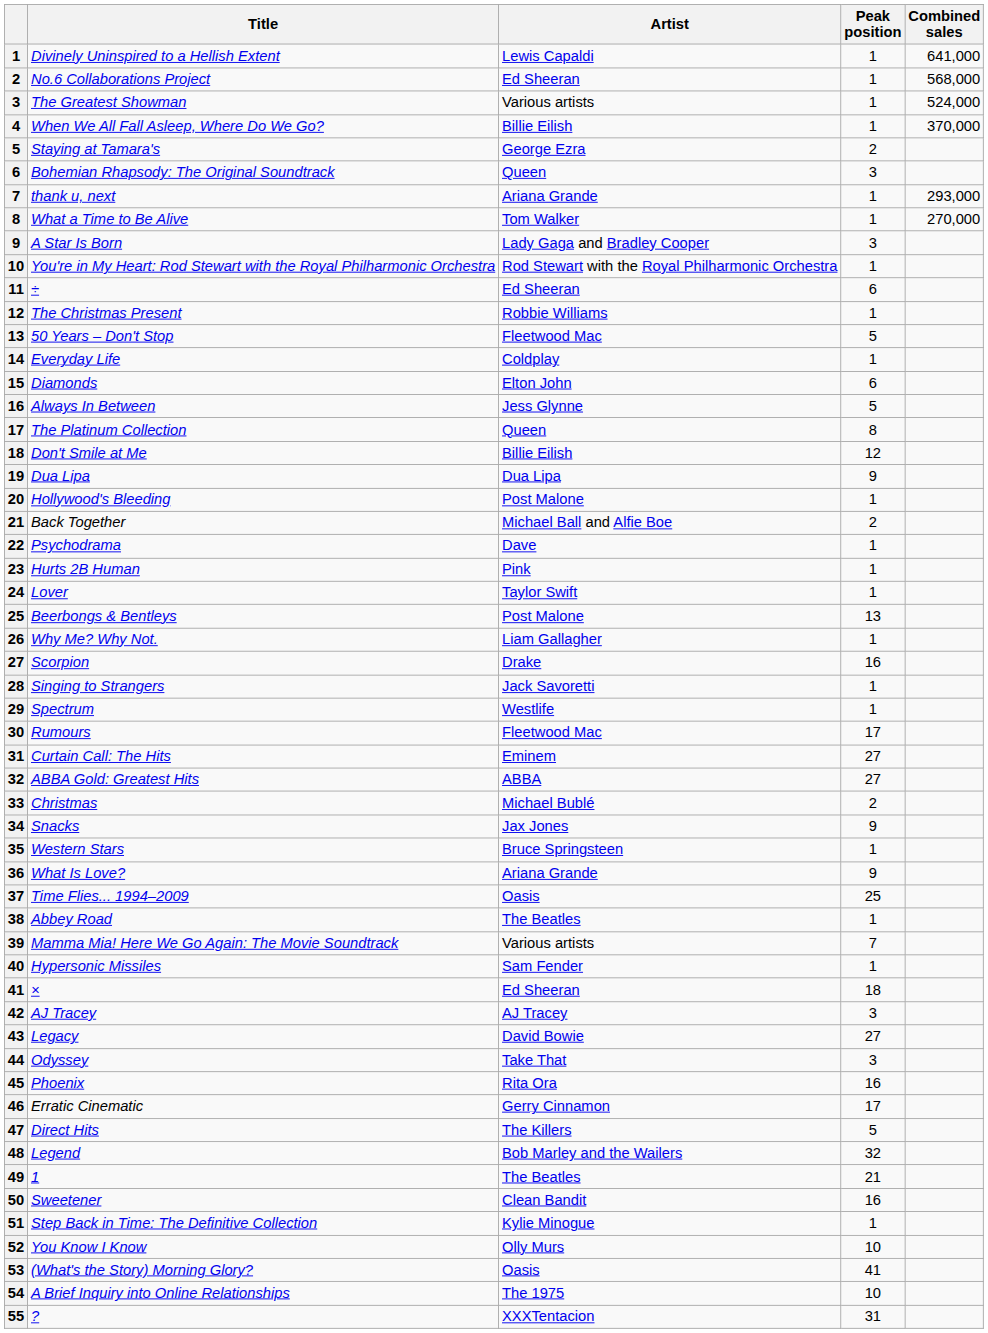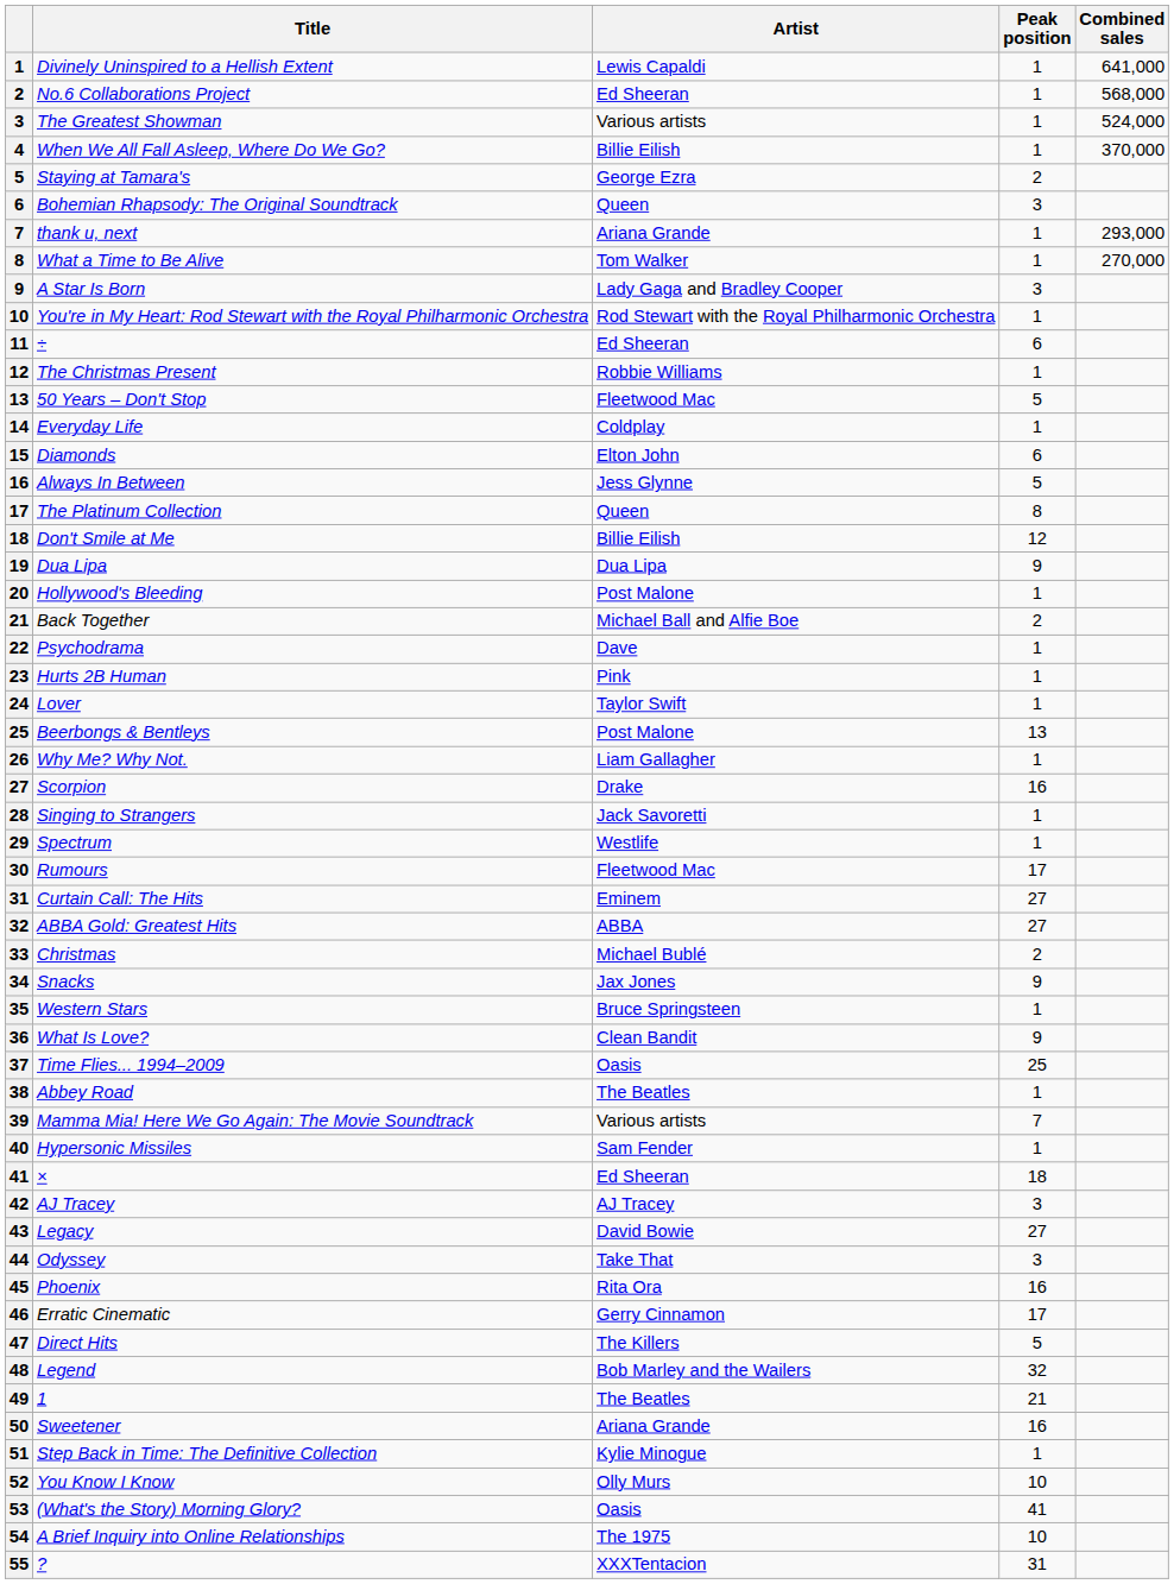What Is Love? | Artist: Ariana Grande -> Clean Bandit
Sweetener | Artist: Clean Bandit -> Ariana Grande
